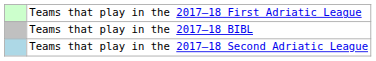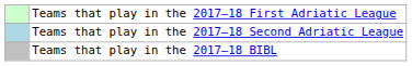rows swapped: Teams that play in the 2017–18 Second Adriatic League <-> Teams that play in the 2017–18 BIBL
